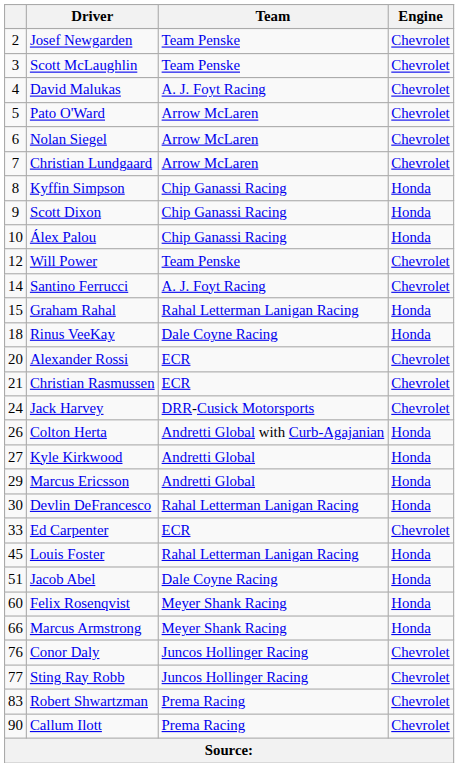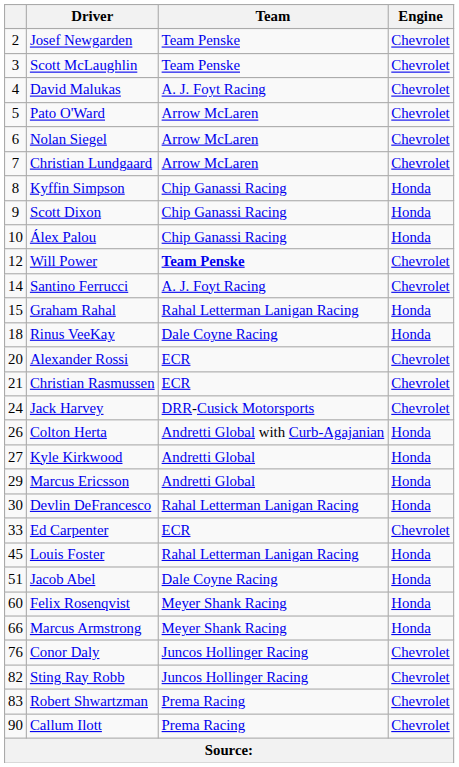Will Power | Team: normal -> bold
Sting Ray Robb | column 1: 77 -> 82
